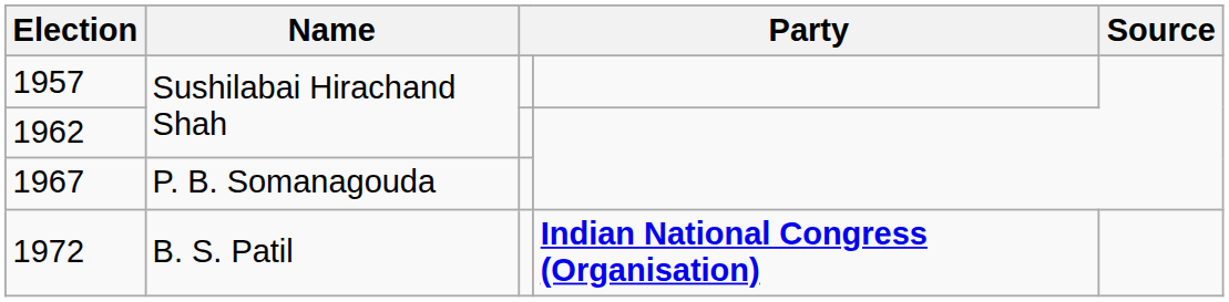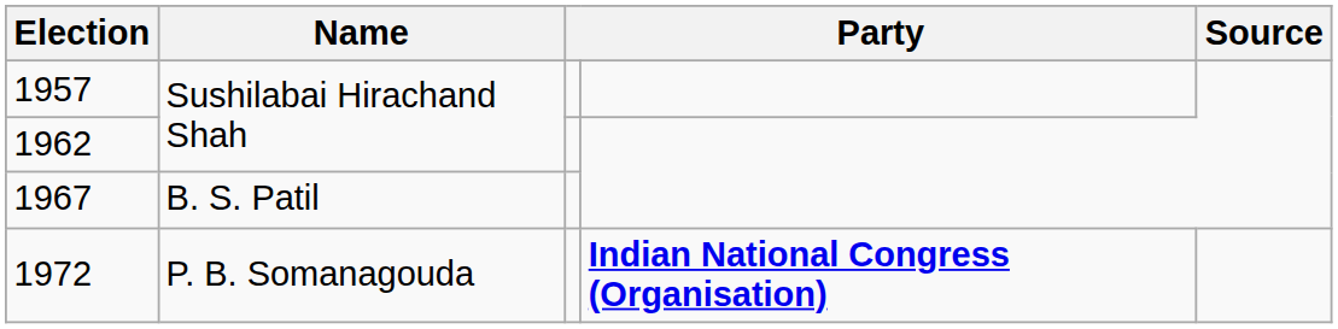1967 | Name: P. B. Somanagouda -> B. S. Patil
1972 | Name: B. S. Patil -> P. B. Somanagouda
